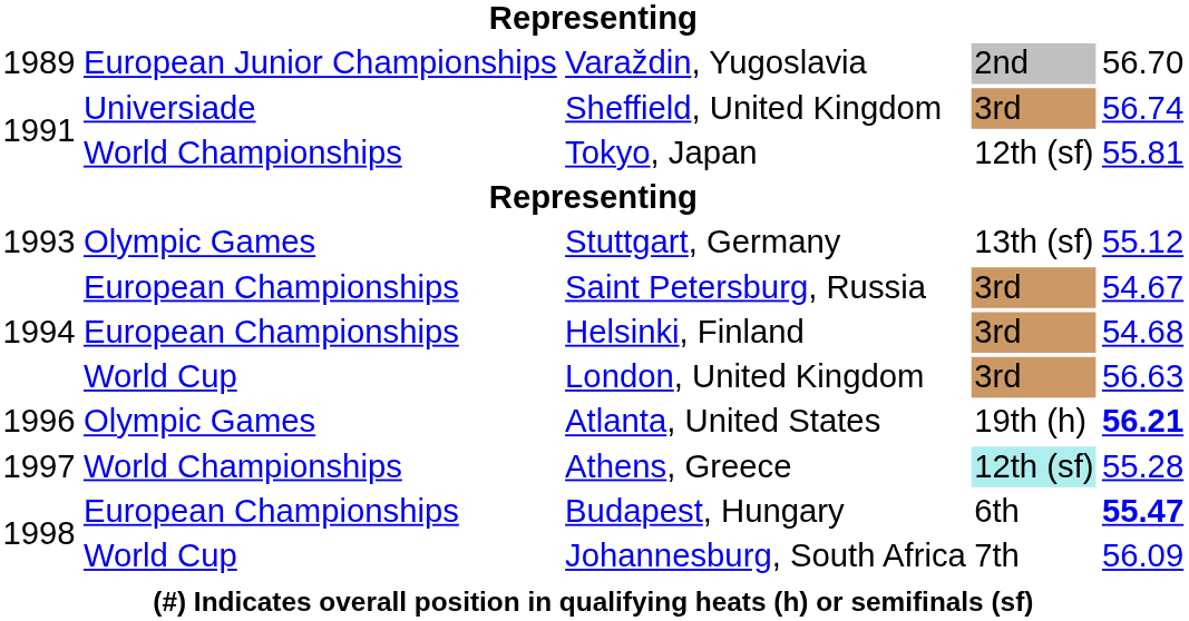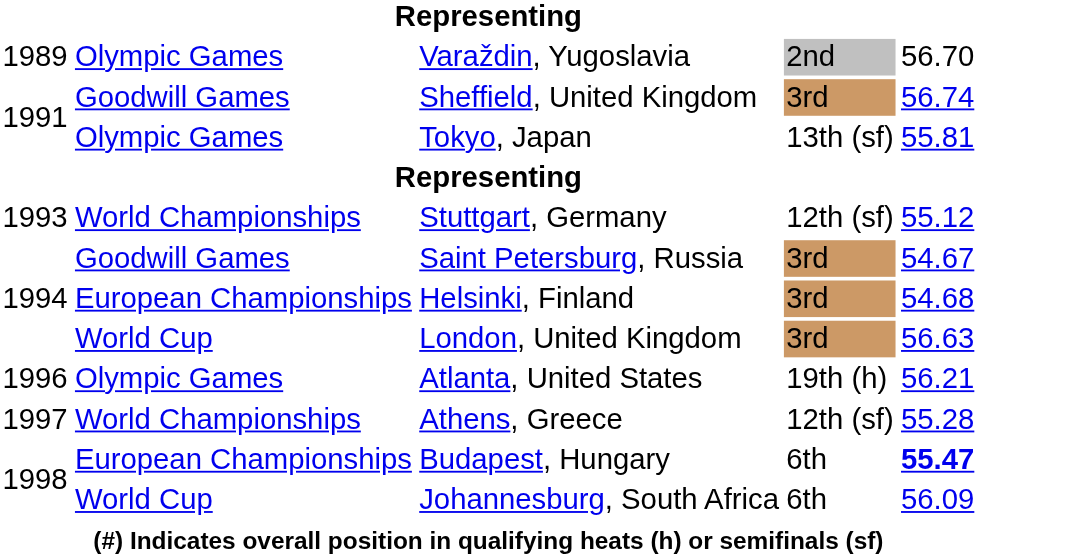Varaždin, Yugoslavia | column 2: European Junior Championships -> Olympic Games
Sheffield, United Kingdom | column 2: Universiade -> Goodwill Games
Tokyo, Japan | column 2: World Championships -> Olympic Games
Tokyo, Japan | column 4: 12th (sf) -> 13th (sf)
Stuttgart, Germany | column 2: Olympic Games -> World Championships
Stuttgart, Germany | column 4: 13th (sf) -> 12th (sf)
Saint Petersburg, Russia | column 2: European Championships -> Goodwill Games
Atlanta, United States | column 5: bold -> normal
Athens, Greece | column 4: paleturquoise background -> no background
Johannesburg, South Africa | column 4: 7th -> 6th
